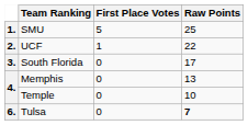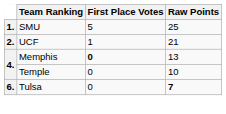UCF | Raw Points: 22 -> 21
- row: 3. | South Florida | 0 | 17
Memphis | First Place Votes: normal -> bold
